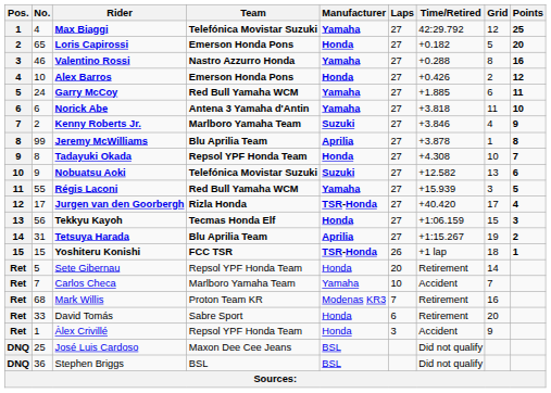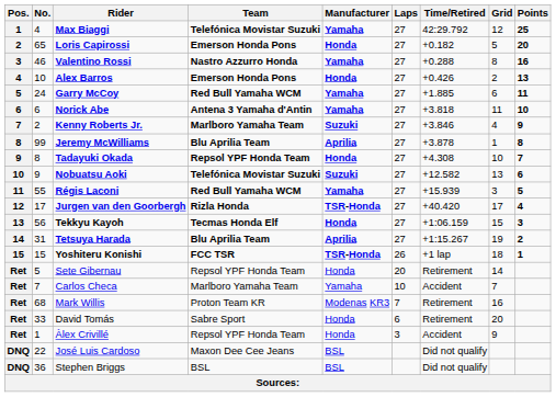Alex Barros | Points: 12 -> 13
José Luis Cardoso | No.: 25 -> 22
